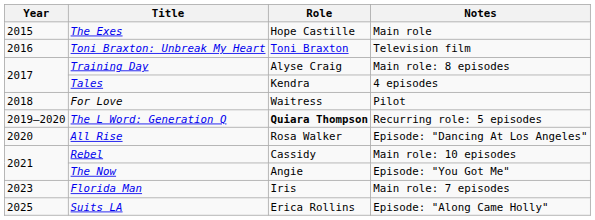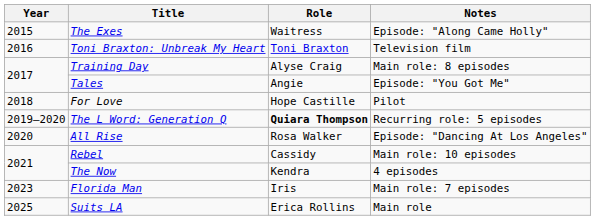The Exes | Role: Hope Castille -> Waitress
The Exes | Notes: Main role -> Episode: "Along Came Holly"
Tales | Role: Kendra -> Angie
Tales | Notes: 4 episodes -> Episode: "You Got Me"
For Love | Role: Waitress -> Hope Castille
The Now | Role: Angie -> Kendra
The Now | Notes: Episode: "You Got Me" -> 4 episodes
Suits LA | Notes: Episode: "Along Came Holly" -> Main role
